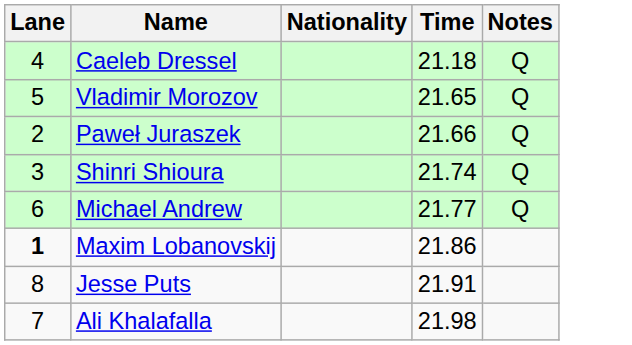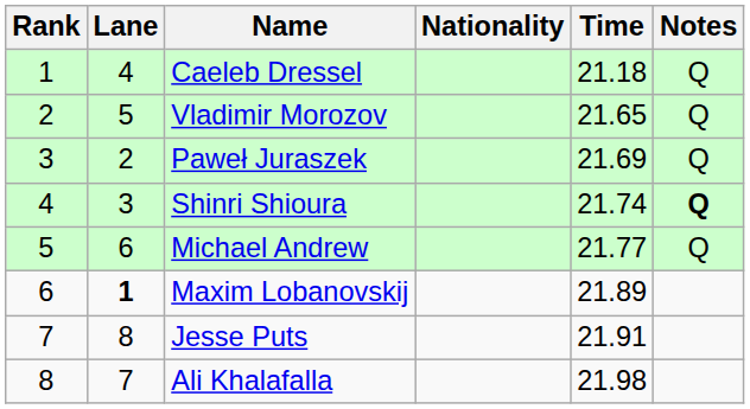+ column: Rank | 1 | 2 | 3 | 4 | 5 | 6 | 7 | 8
Paweł Juraszek | Time: 21.66 -> 21.69
Shinri Shioura | Notes: normal -> bold
Maxim Lobanovskij | Time: 21.86 -> 21.89
